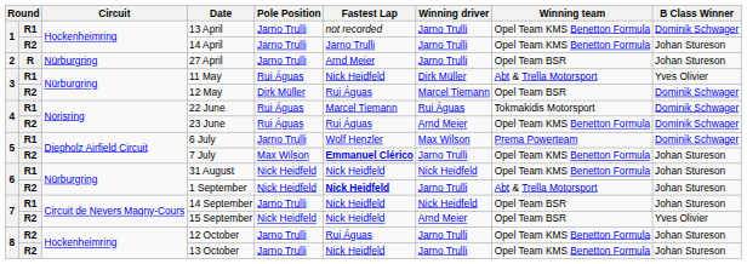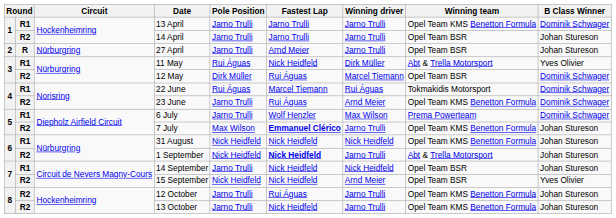13 April | Fastest Lap: not recorded -> Jarno Trulli
14 April | Winning team: Opel Team KMS Benetton Formula -> Opel Team BSR
23 June | Pole Position: Rui Águas -> Jarno Trulli
